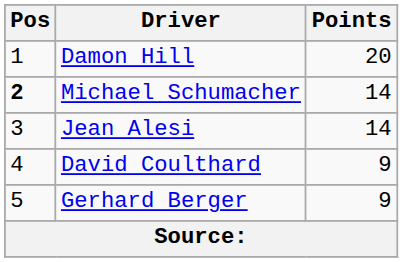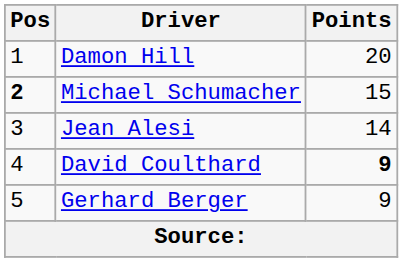Michael Schumacher | Points: 14 -> 15
David Coulthard | Points: normal -> bold
